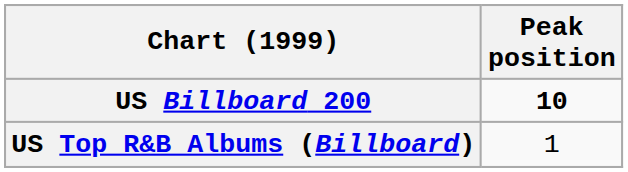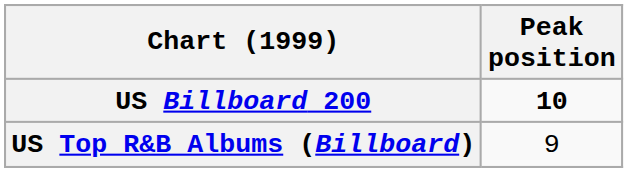US Top R&B Albums (Billboard) | Peak position: 1 -> 9
